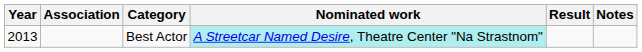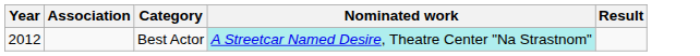- column: Notes
Best Actor | Year: 2013 -> 2012
